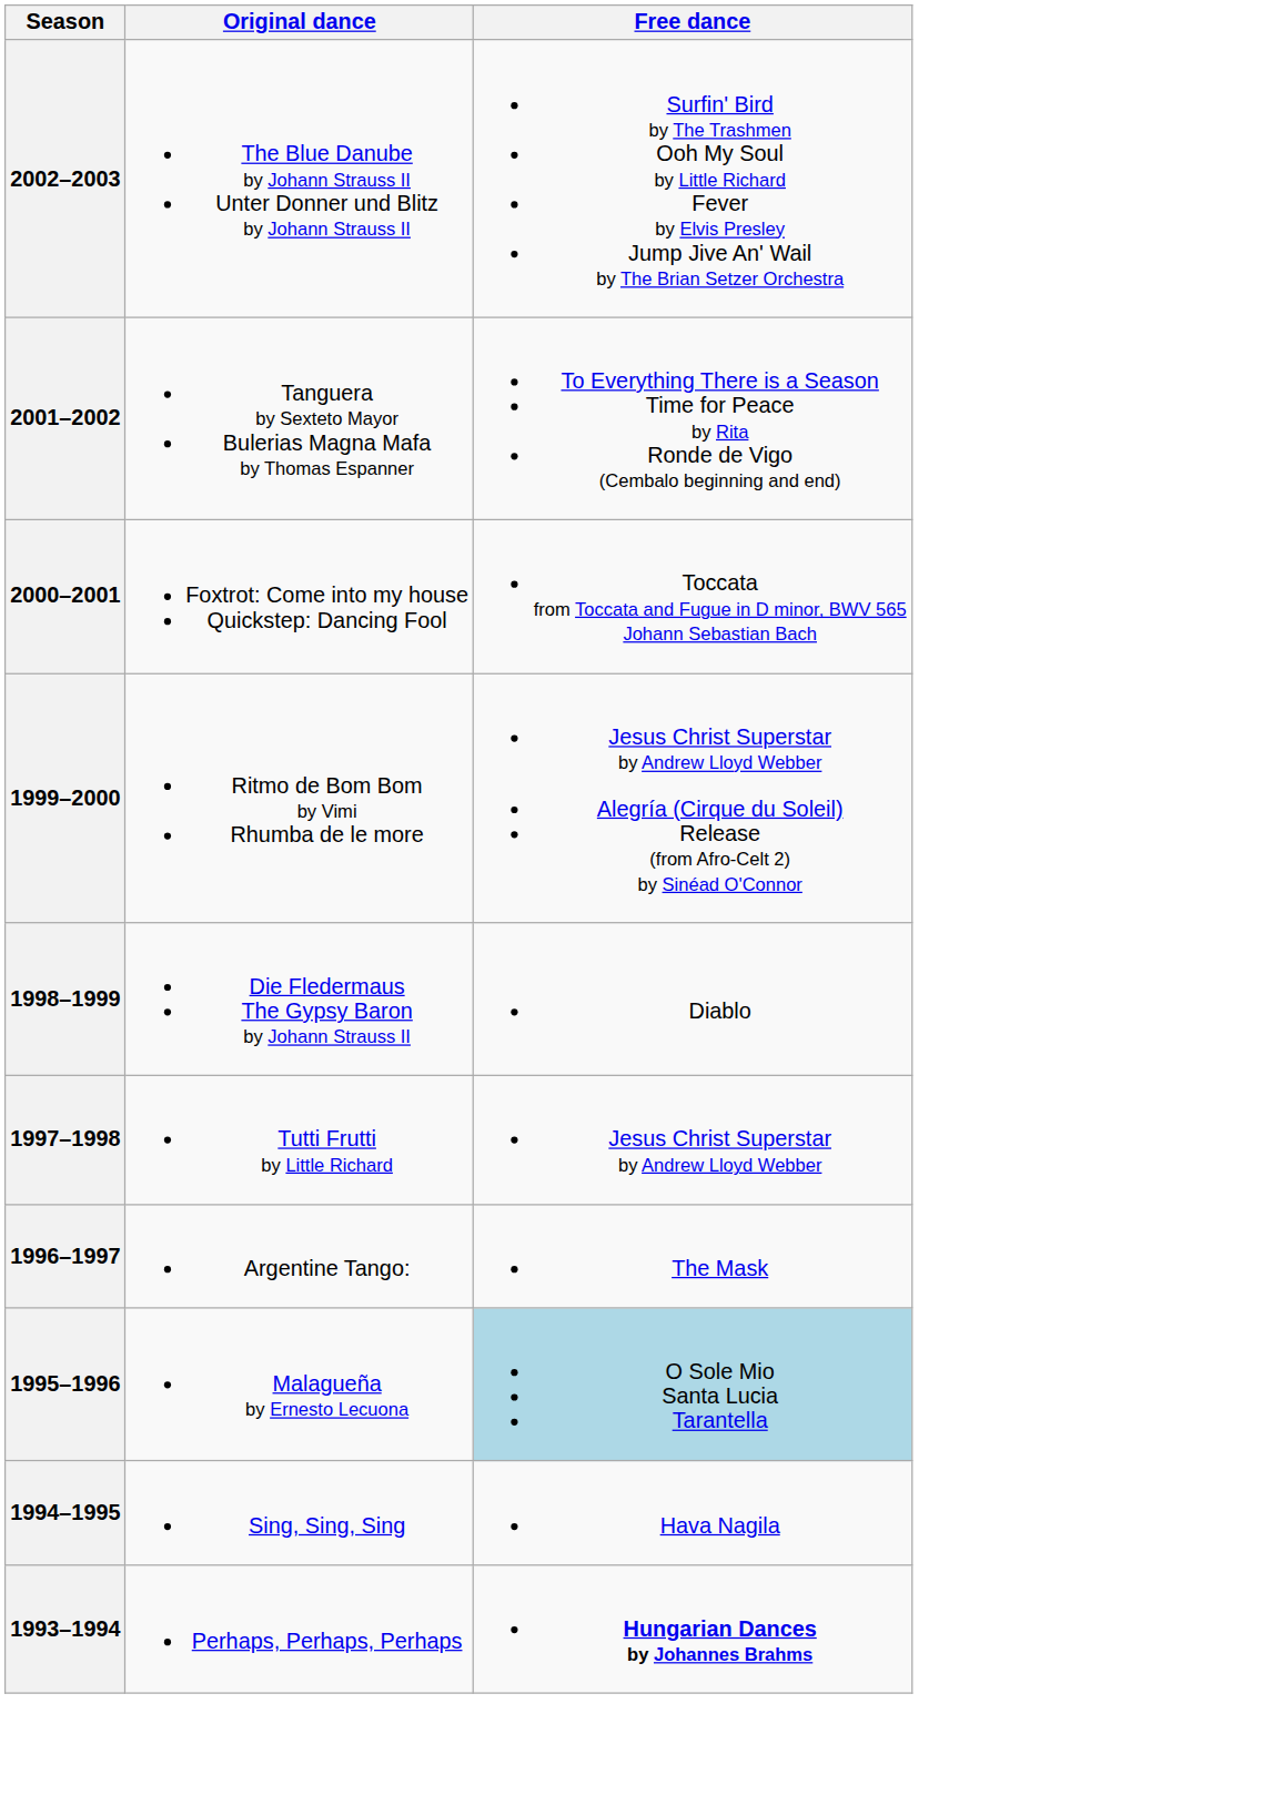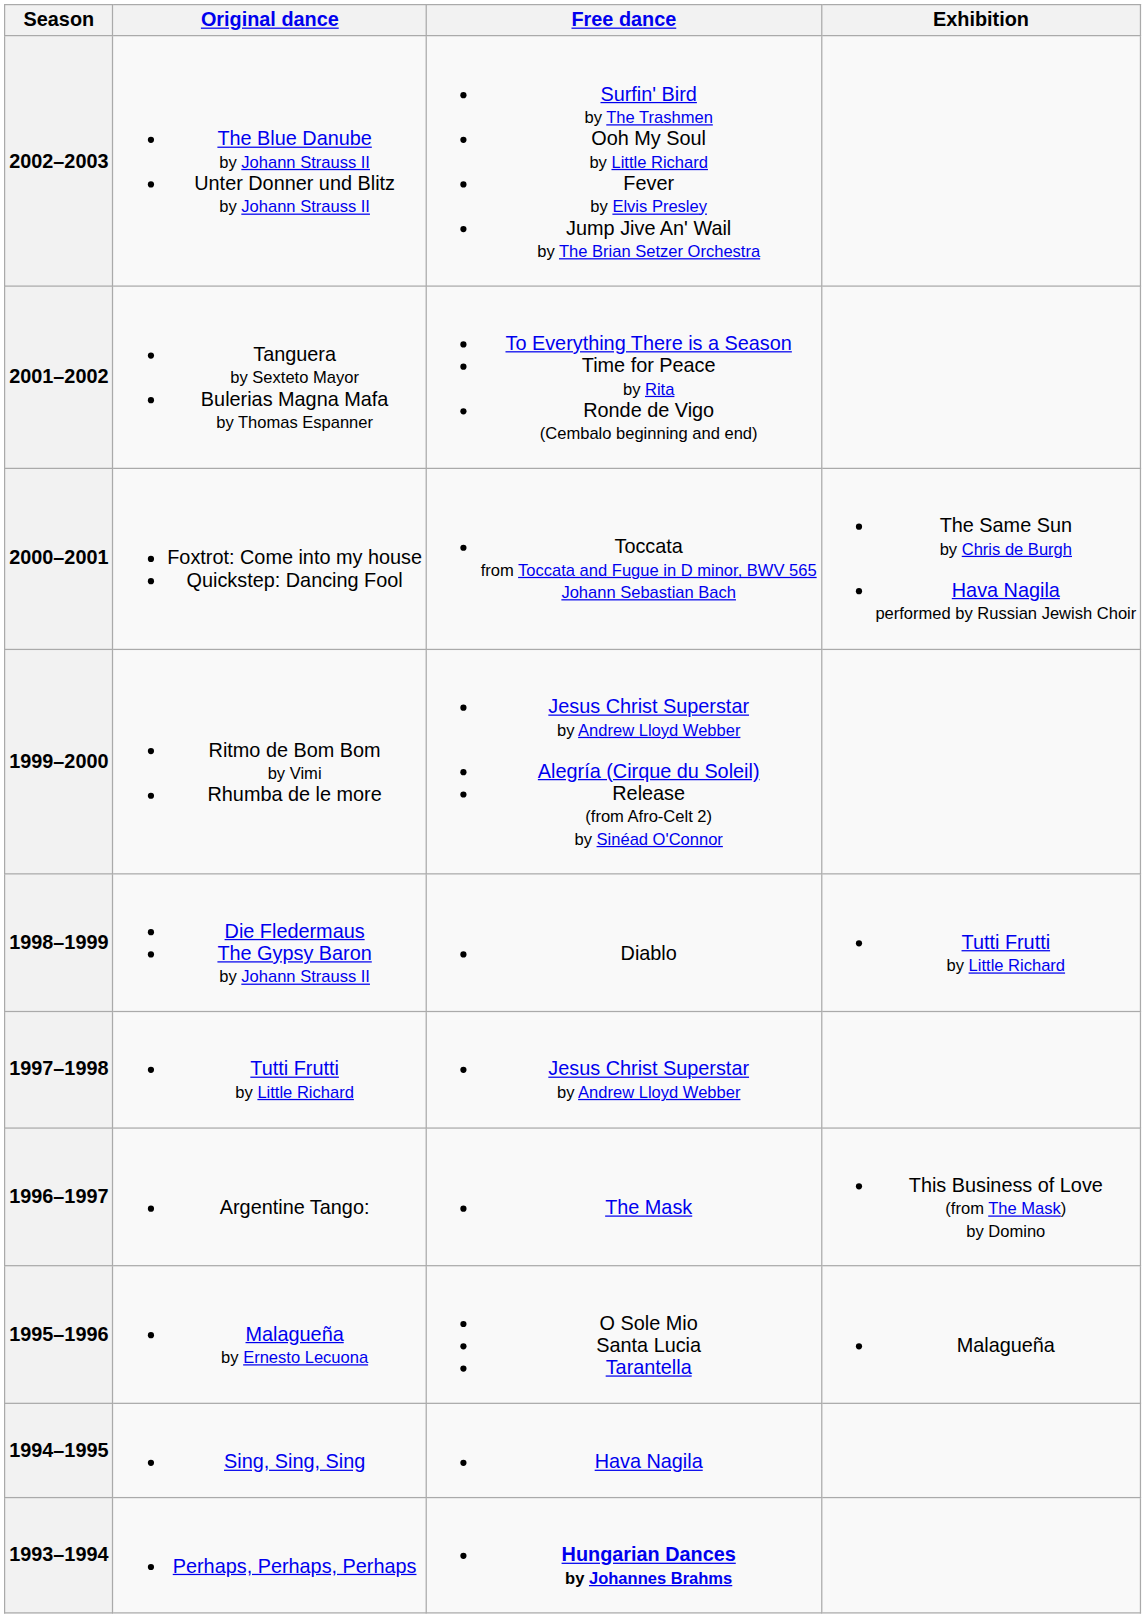+ column: Exhibition | The Same Sun by Chris de Burgh Hava Nagila performed by Russian Jewish Choir | Tutti Frutti by Little Richard | This Business of Love (from The Mask) by Domino | Malagueña
1995–1996 | Free dance: lightblue background -> no background
